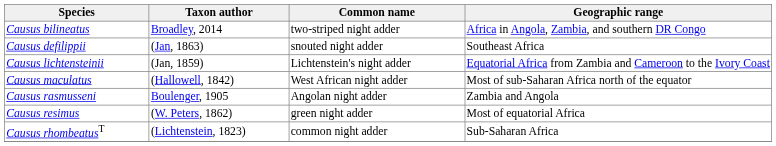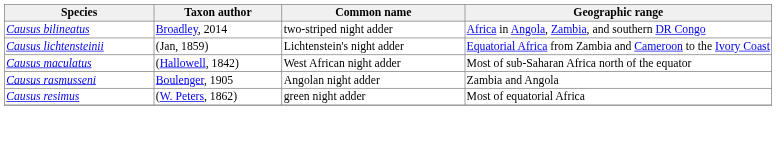- row: Causus defilippii | (Jan, 1863) | snouted night adder | Southeast Africa
- row: Causus rhombeatusT | (Lichtenstein, 1823) | common night adder | Sub-Saharan Africa
